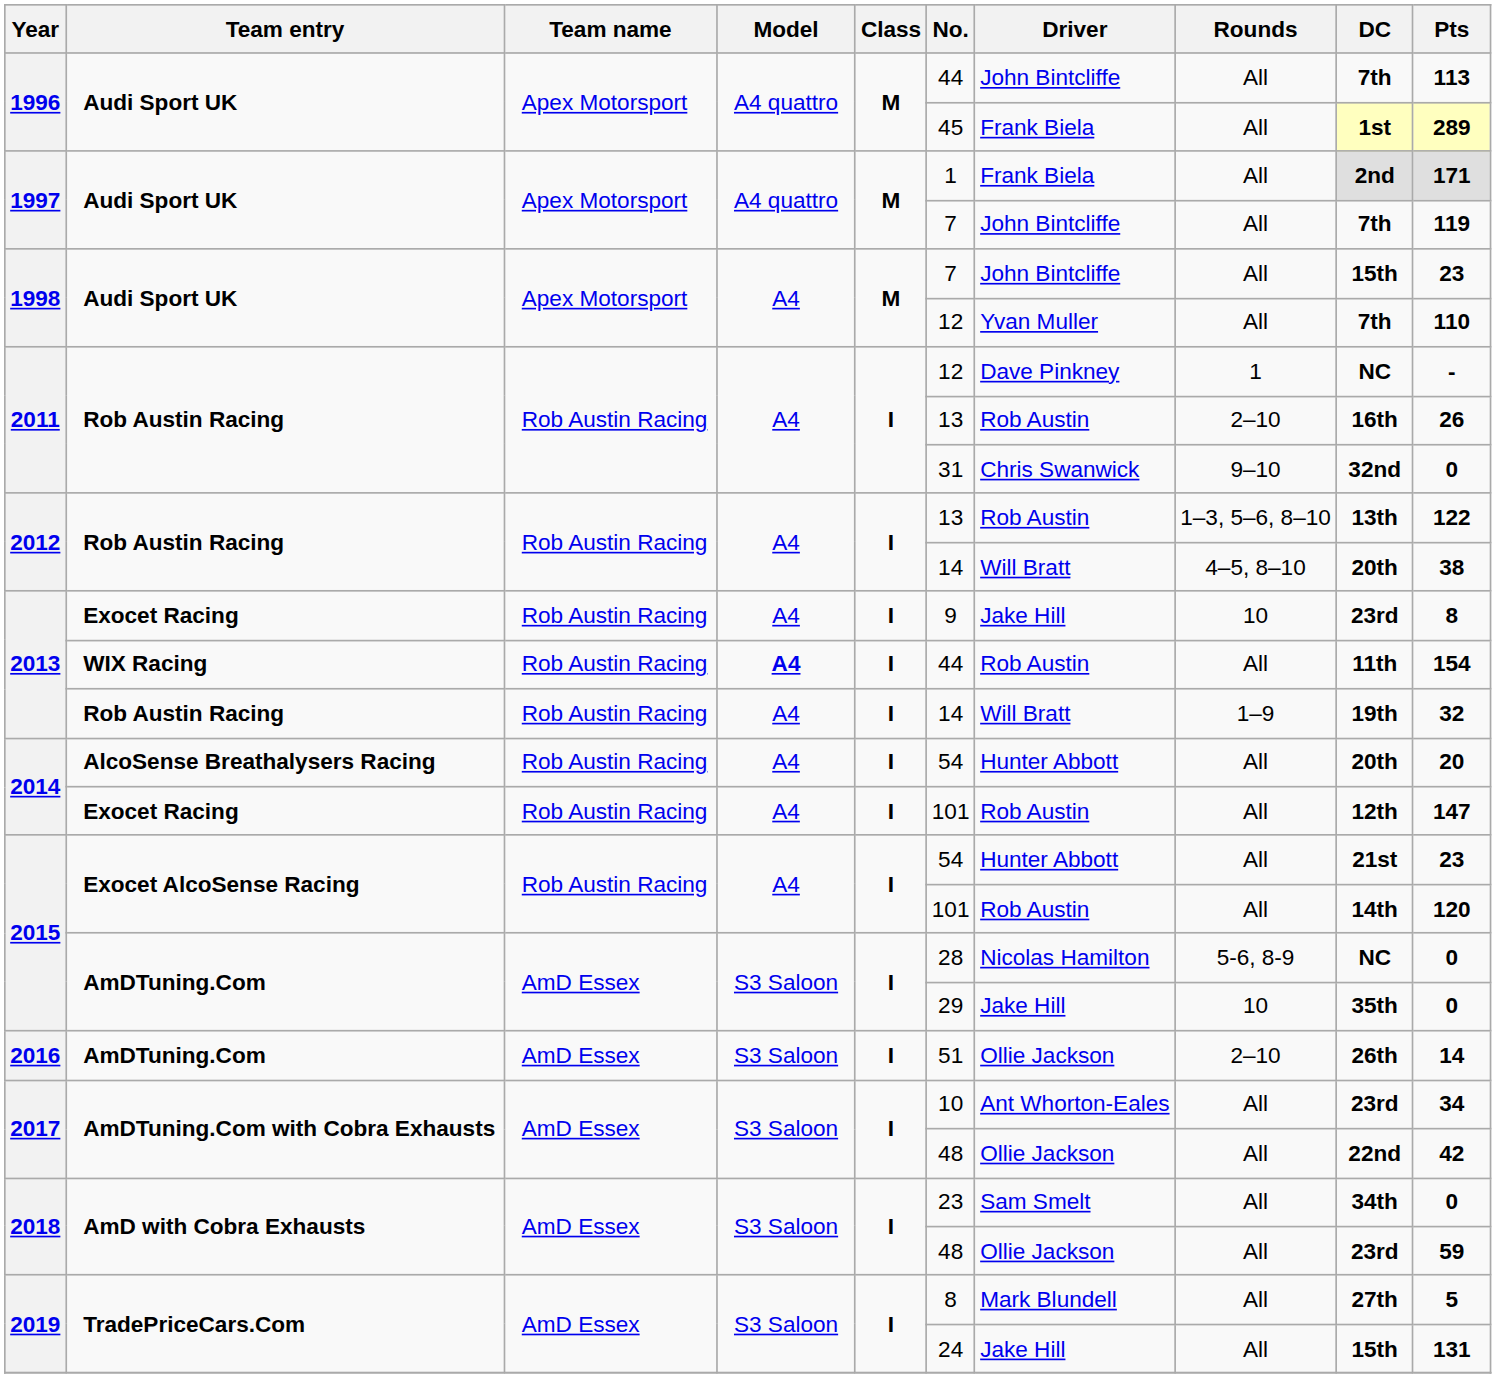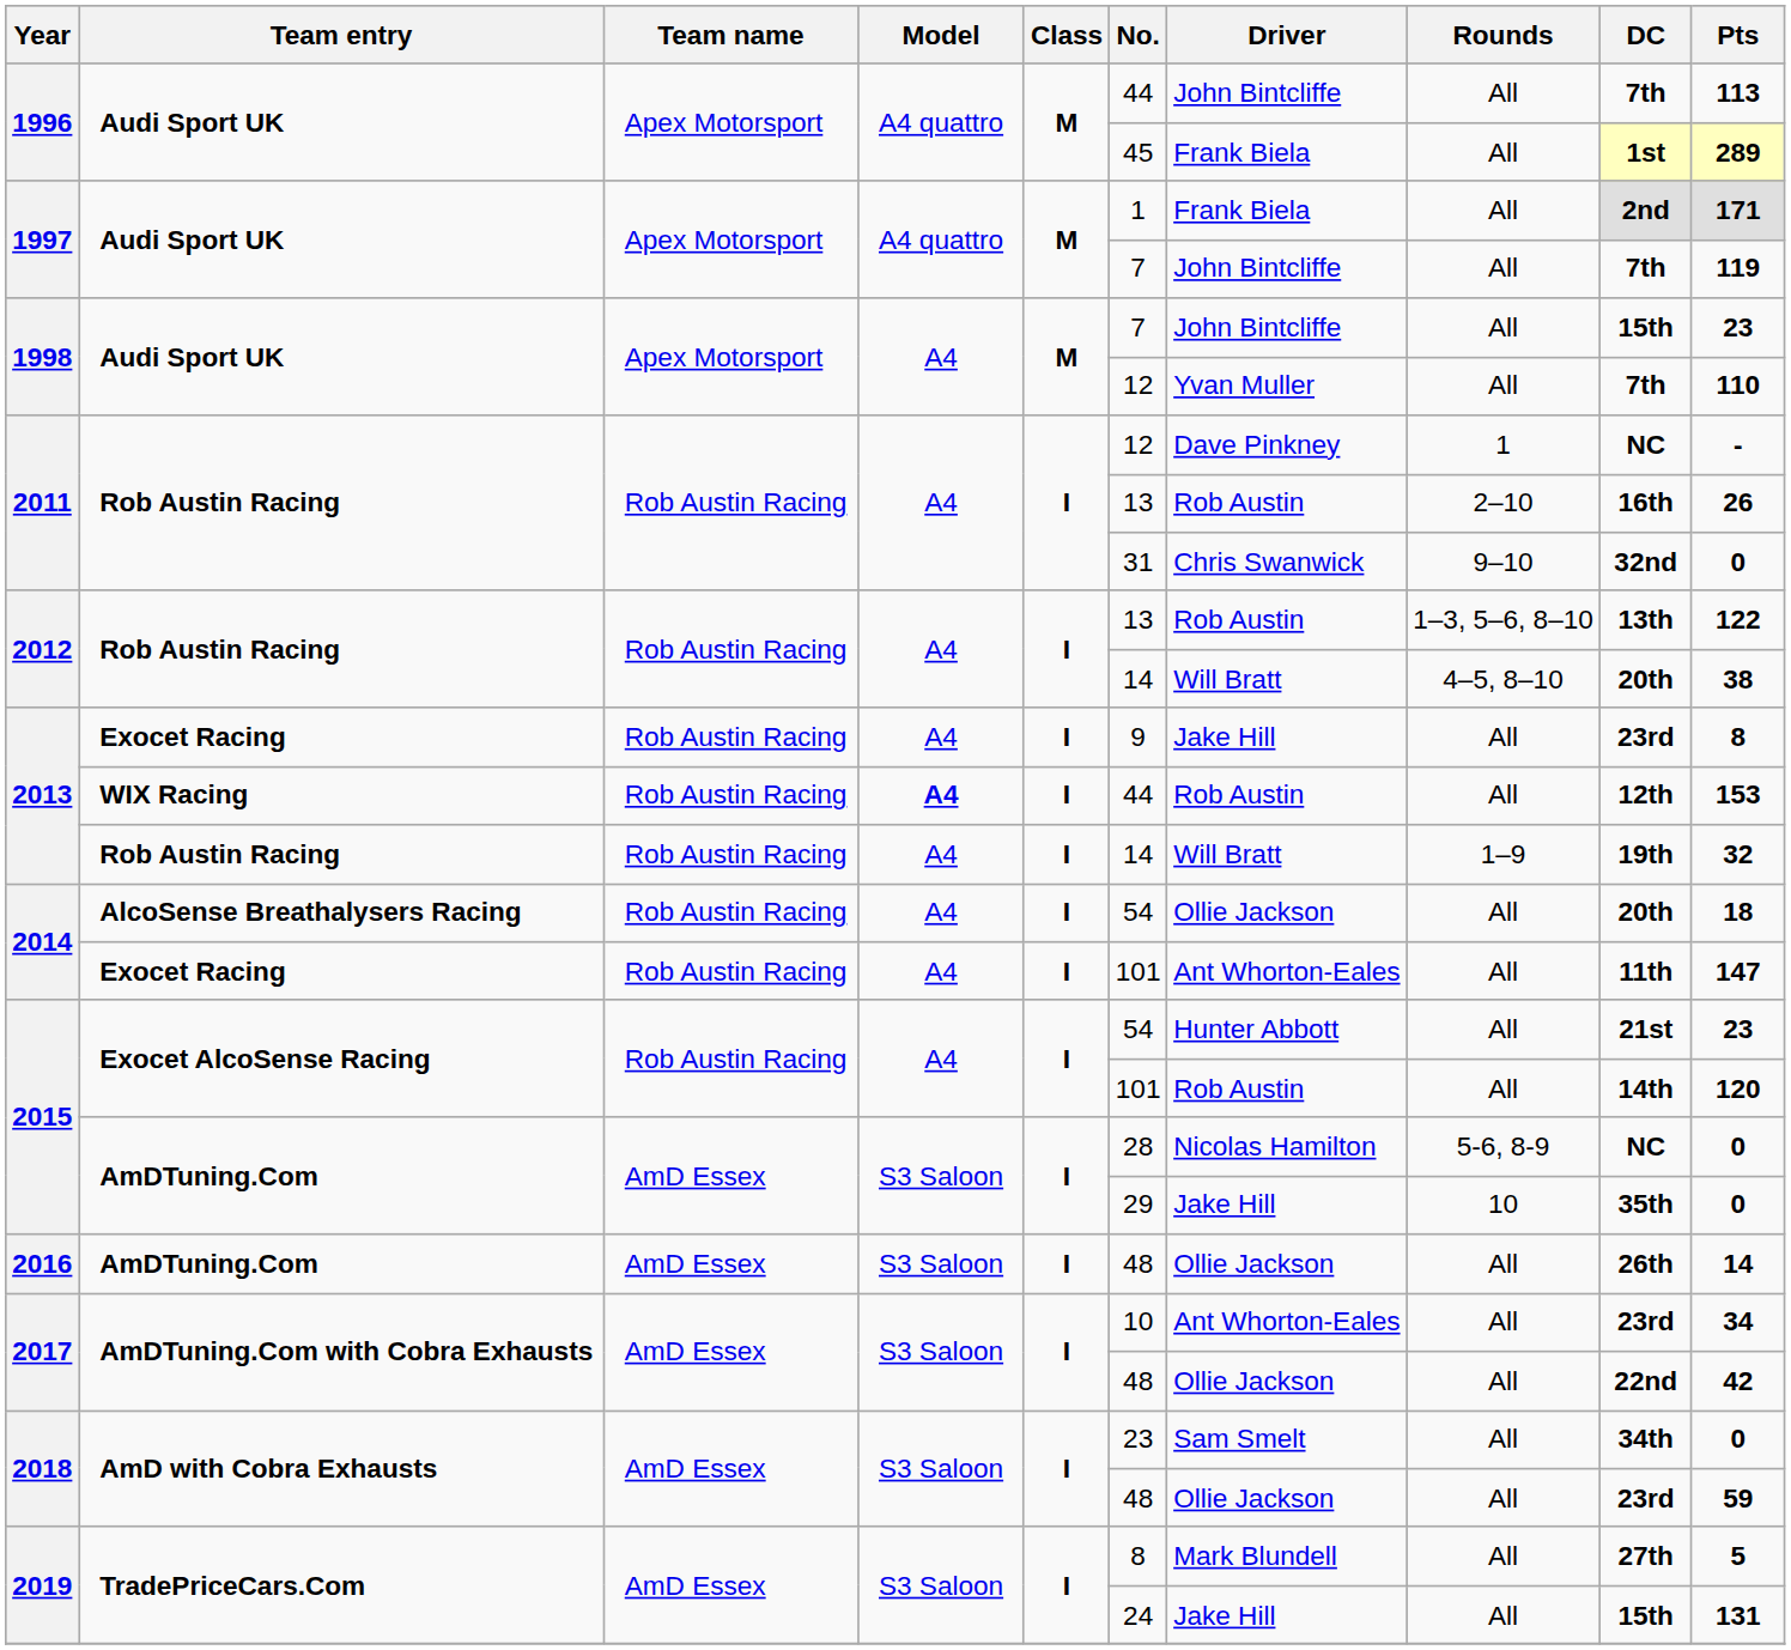2013 / Exocet Racing | Rounds: 10 -> All
2013 / WIX Racing | DC: 11th -> 12th
2013 / WIX Racing | Pts: 154 -> 153
2014 / AlcoSense Breathalysers Racing | Driver: Hunter Abbott -> Ollie Jackson
2014 / AlcoSense Breathalysers Racing | Pts: 20 -> 18
2014 / Exocet Racing | Driver: Rob Austin -> Ant Whorton-Eales
2014 / Exocet Racing | DC: 12th -> 11th
2016 | No.: 51 -> 48
2016 | Rounds: 2–10 -> All
